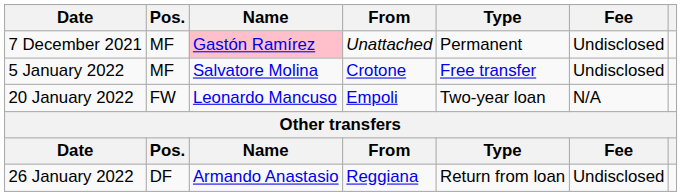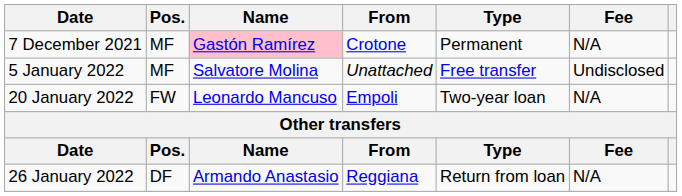7 December 2021 | From: Unattached -> Crotone
7 December 2021 | Fee: Undisclosed -> N/A
5 January 2022 | From: Crotone -> Unattached
26 January 2022 | Fee: Undisclosed -> N/A
